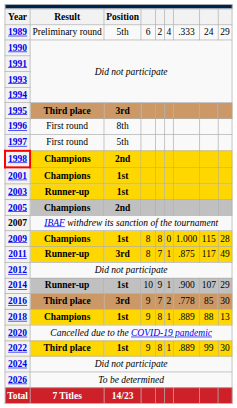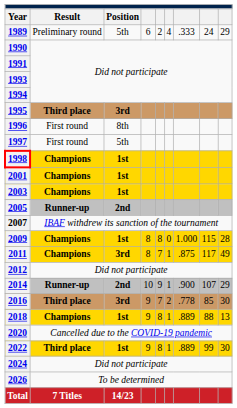1998 | Position: 2nd -> 1st
2003 | Result: Runner-up -> Champions
2005 | Result: Champions -> Runner-up
2011 | Result: Runner-up -> Champions
2014 | Position: 1st -> 2nd
